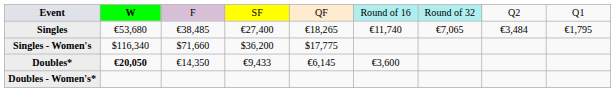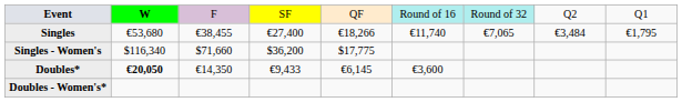Singles | column 3: €38,485 -> €38,455
Singles | column 5: €18,265 -> €18,266
